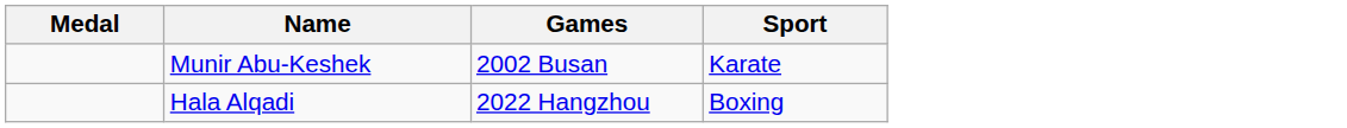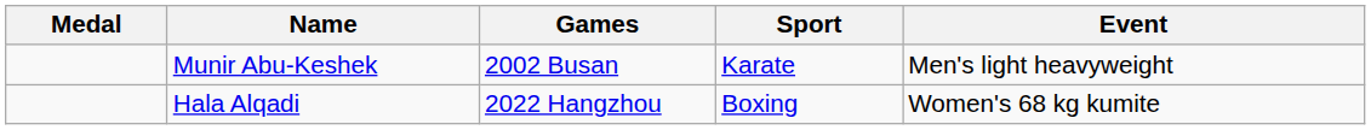+ column: Event | Men's light heavyweight | Women's 68 kg kumite
